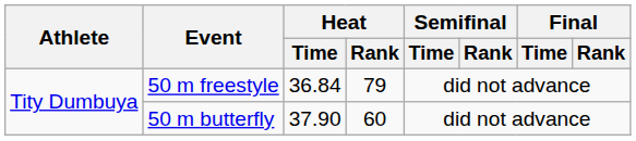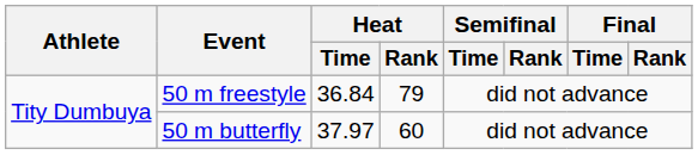50 m butterfly | Heat / Time: 37.90 -> 37.97
